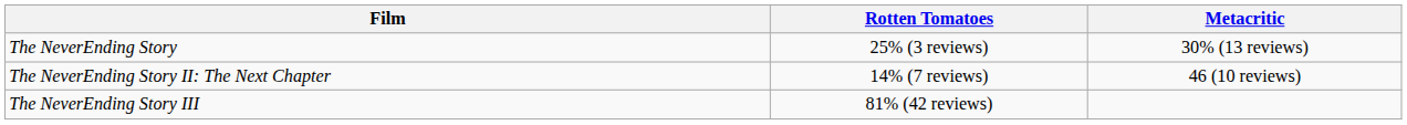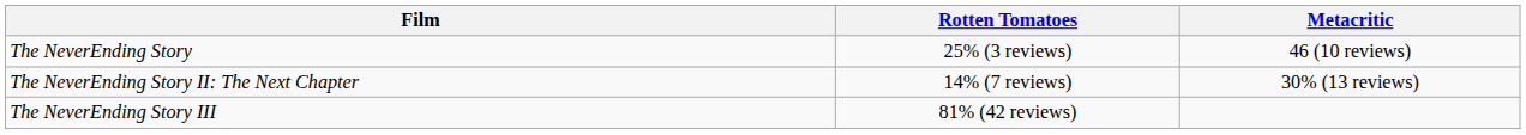The NeverEnding Story | Metacritic: 30% (13 reviews) -> 46 (10 reviews)
The NeverEnding Story II: The Next Chapter | Metacritic: 46 (10 reviews) -> 30% (13 reviews)
